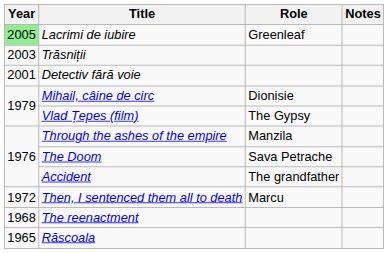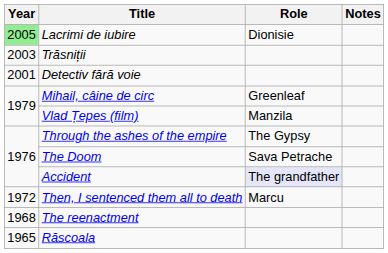Lacrimi de iubire | Role: Greenleaf -> Dionisie
Mihail, câine de circ | Role: Dionisie -> Greenleaf
Vlad Țepes (film) | Role: The Gypsy -> Manzila
Through the ashes of the empire | Role: Manzila -> The Gypsy
Accident | Role: no background -> lavender background
